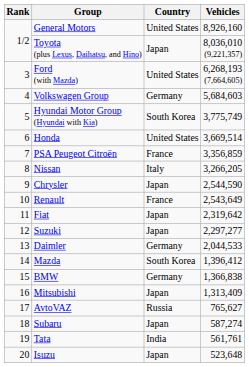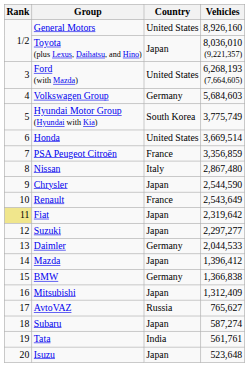Nissan | Vehicles: 3,266,205 -> 2,867,480
Fiat | Rank: no background -> khaki background
Mazda | Country: South Korea -> Japan
Mitsubishi | Vehicles: 1,313,409 -> 1,312,409
